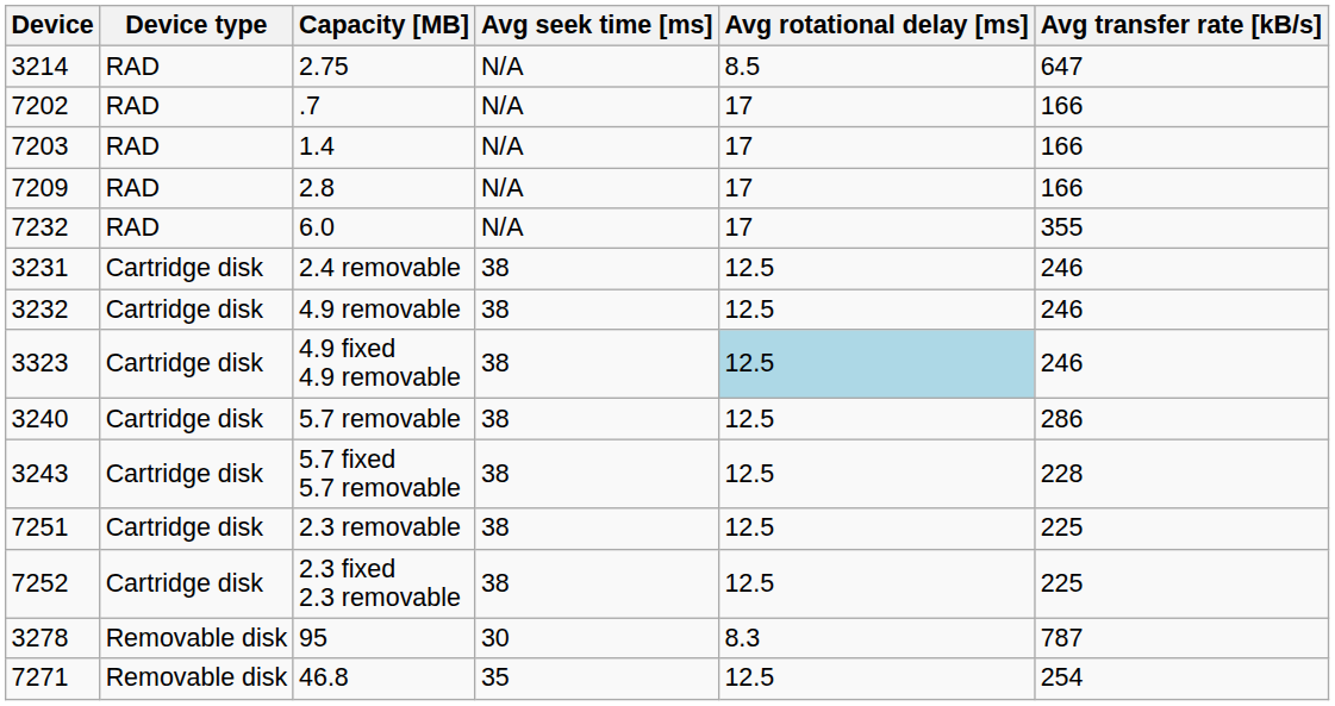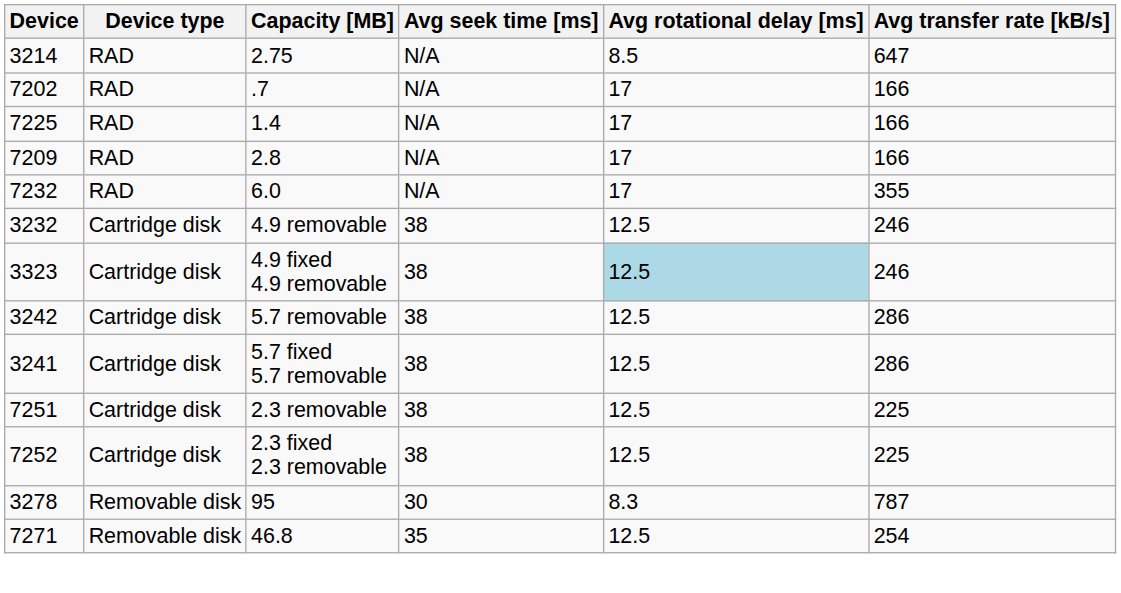1.4 | Device: 7203 -> 7225
- row: 3231 | Cartridge disk | 2.4 removable | 38 | 12.5 | 246
5.7 removable | Device: 3240 -> 3242
5.7 fixed 5.7 removable | Device: 3243 -> 3241
5.7 fixed 5.7 removable | Avg transfer rate [kB/s]: 228 -> 286
